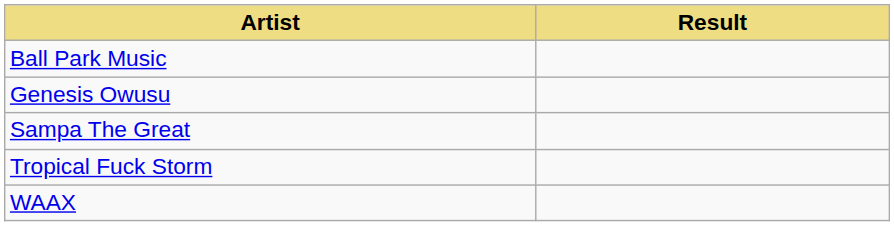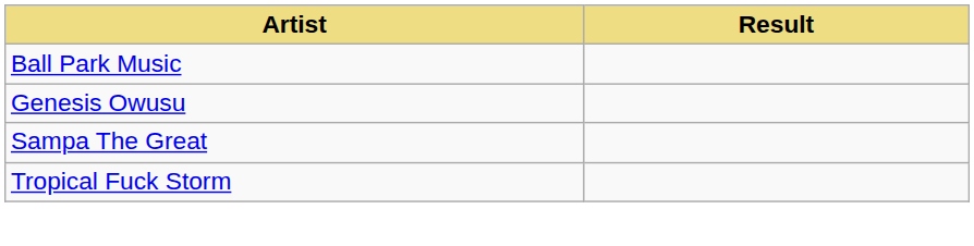- row: WAAX
